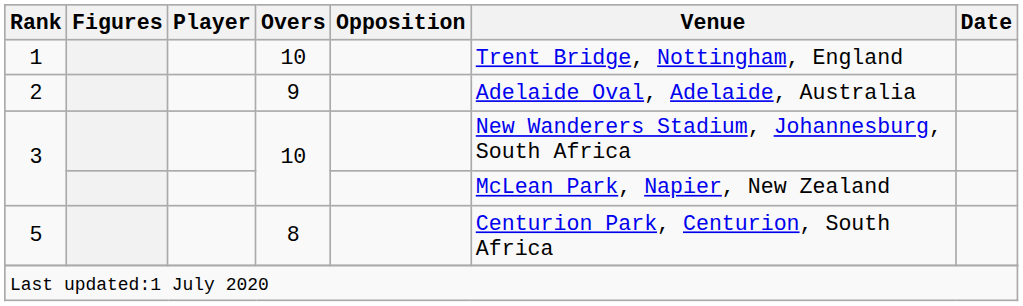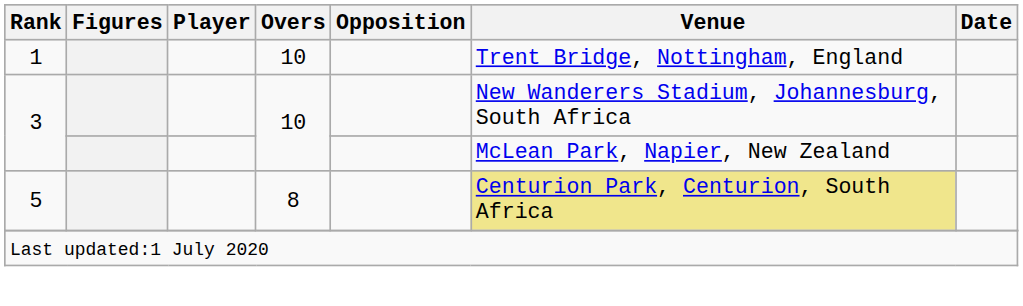- row: 2 | 9 | Adelaide Oval, Adelaide, Australia
5 | Venue: no background -> khaki background
